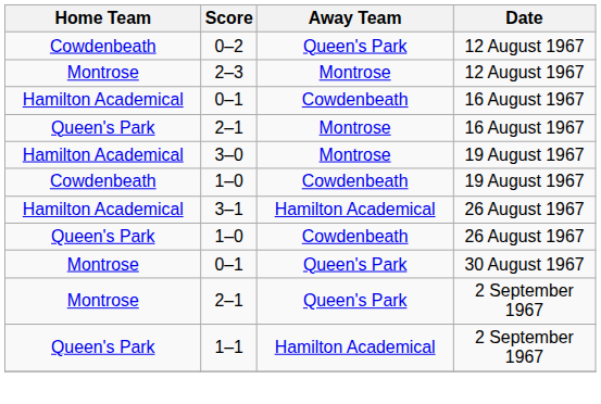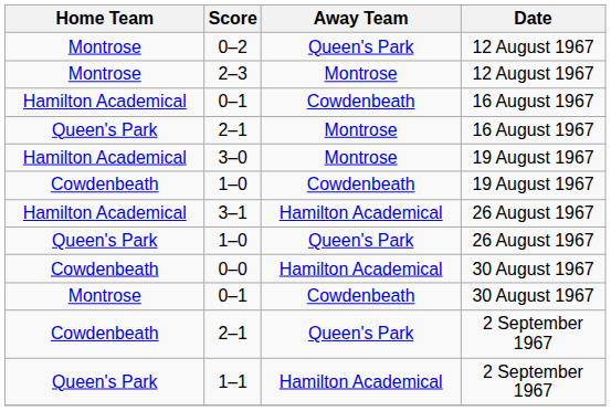0–2 | Home Team: Cowdenbeath -> Montrose
1–0 / 26 August 1967 | Away Team: Cowdenbeath -> Queen's Park
+ row: Cowdenbeath | 0–0 | Hamilton Academical | 30 August 1967
0–1 / 30 August 1967 | Away Team: Queen's Park -> Cowdenbeath
2–1 / 2 September 1967 | Home Team: Montrose -> Cowdenbeath
